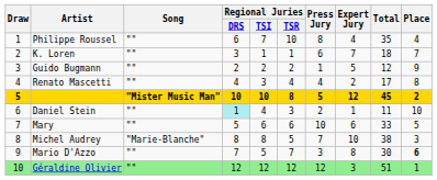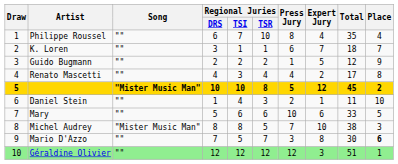Daniel Stein | Regional Juries / DRS: paleturquoise background -> no background
Michel Audrey | Song: "Marie-Blanche" -> "Mister Music Man"
